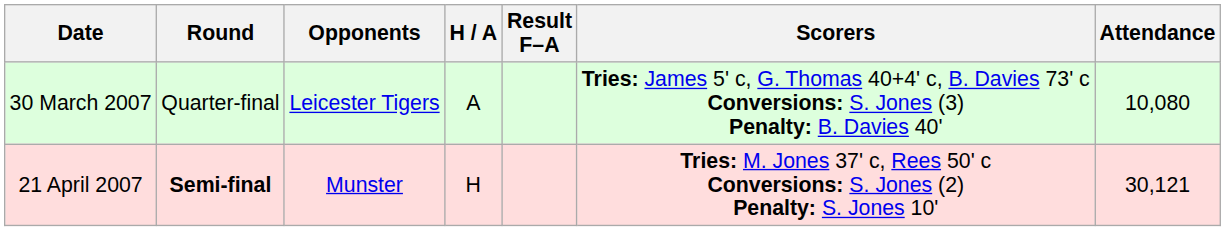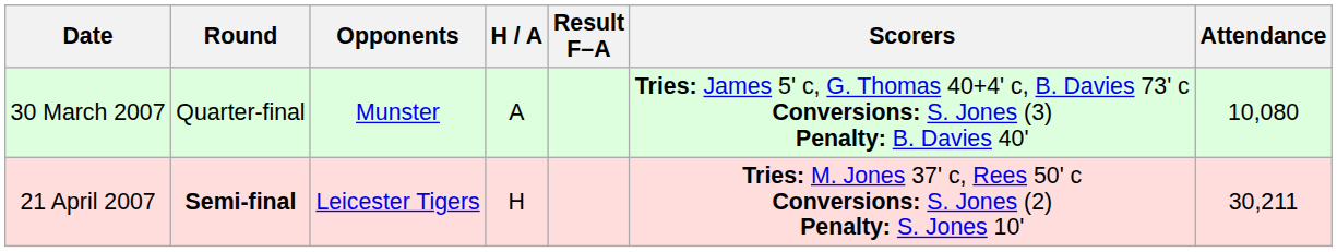30 March 2007 | Opponents: Leicester Tigers -> Munster
21 April 2007 | Opponents: Munster -> Leicester Tigers
21 April 2007 | Attendance: 30,121 -> 30,211
